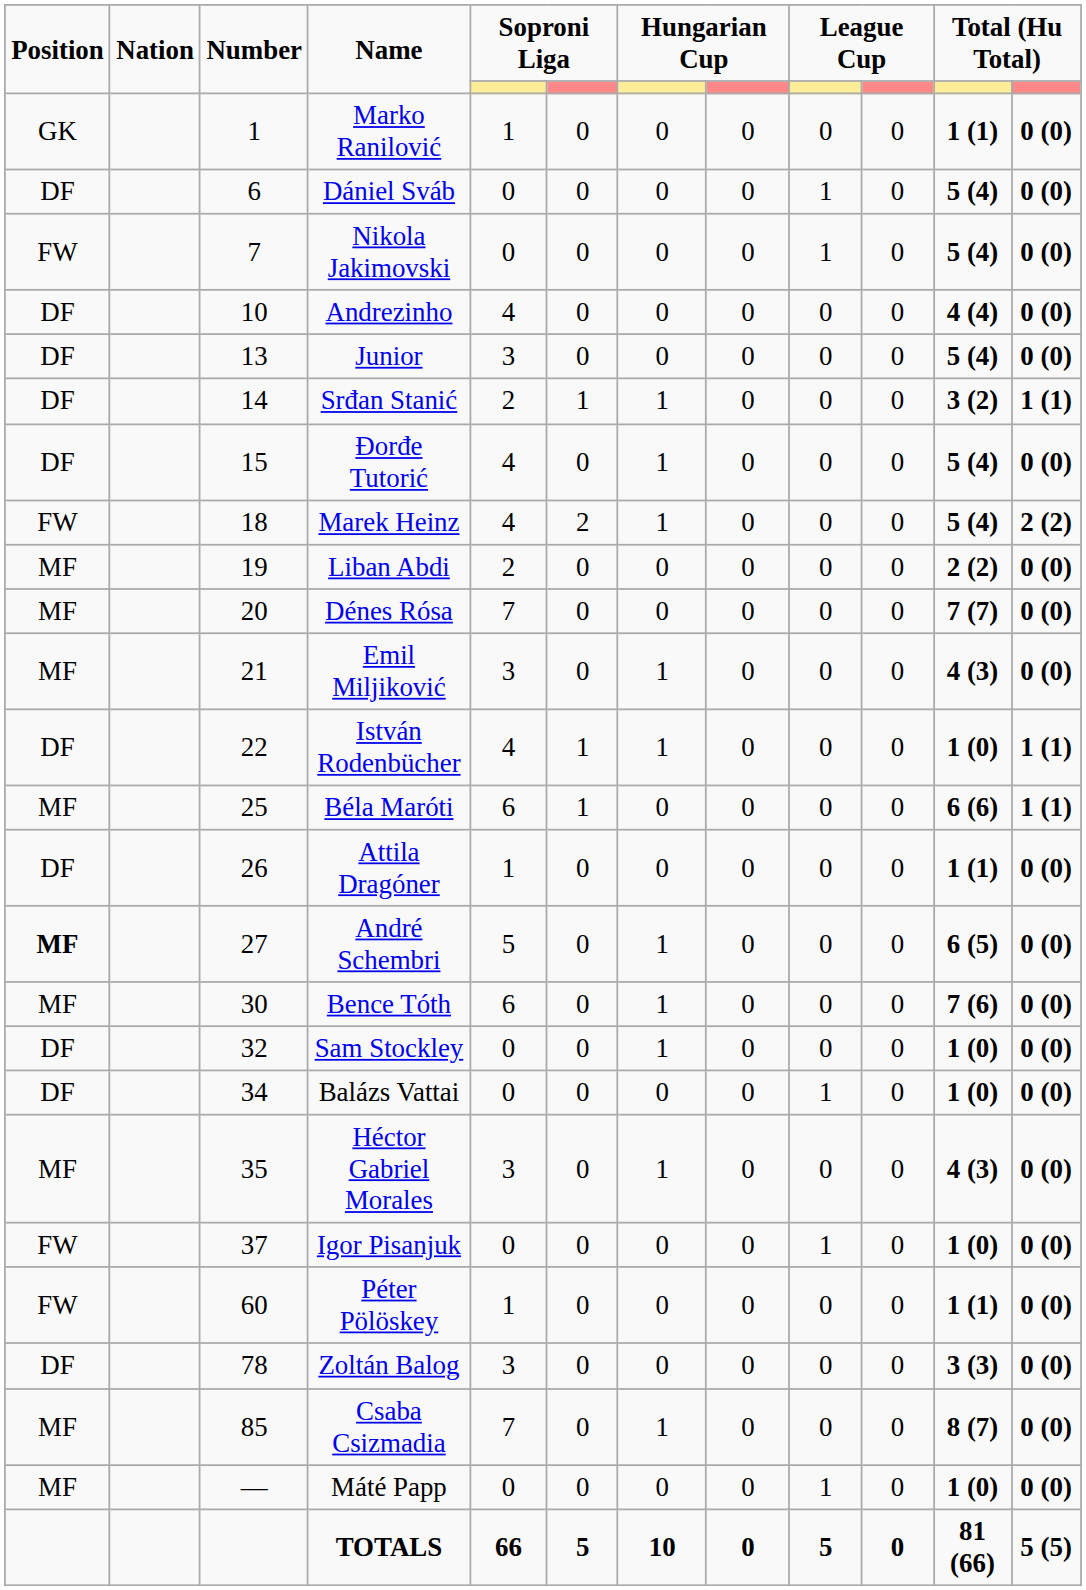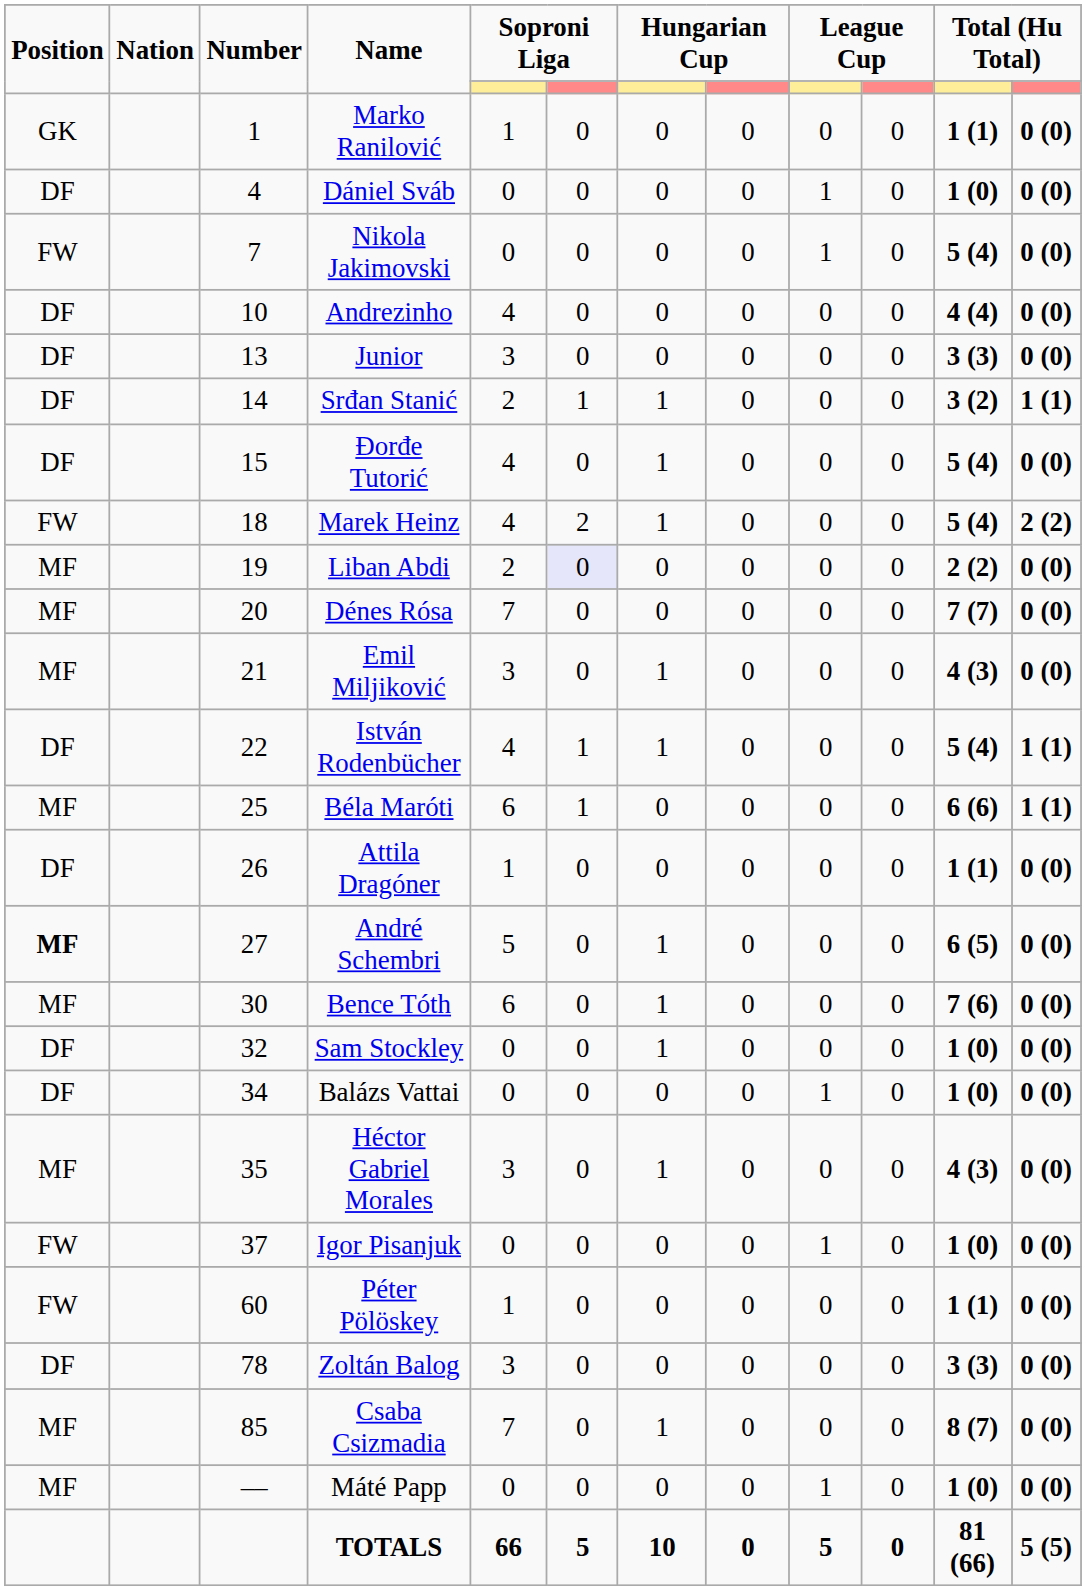Dániel Sváb | Number: 6 -> 4
Dániel Sváb | column 11: 5 (4) -> 1 (0)
Junior | column 11: 5 (4) -> 3 (3)
Liban Abdi | column 6: no background -> lavender background
István Rodenbücher | column 11: 1 (0) -> 5 (4)
